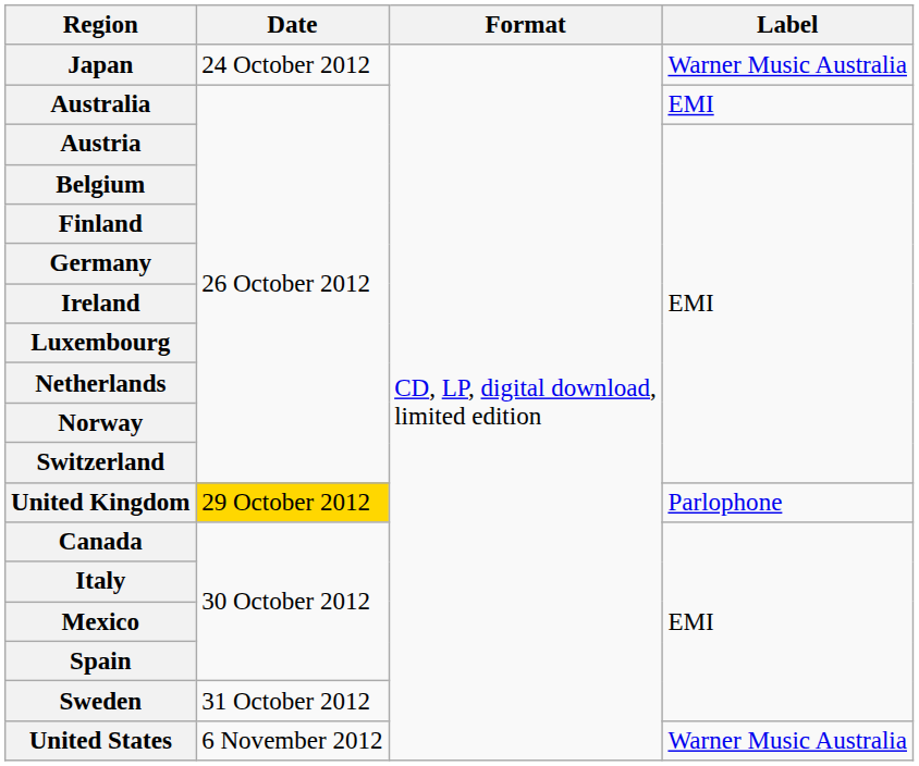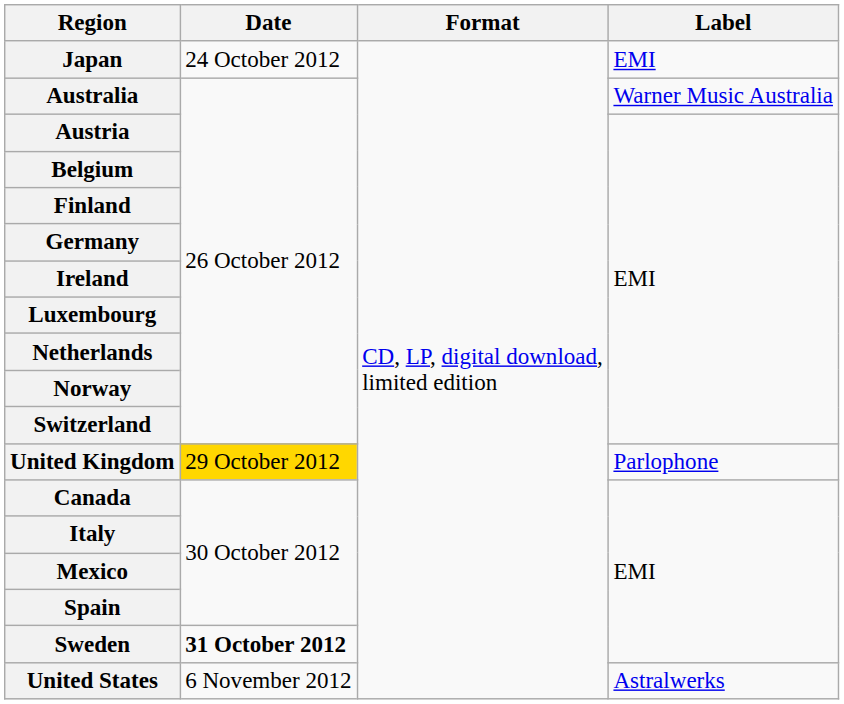Japan | Label: Warner Music Australia -> EMI
Australia | Label: EMI -> Warner Music Australia
Sweden | Date: normal -> bold
United States | Label: Warner Music Australia -> Astralwerks
